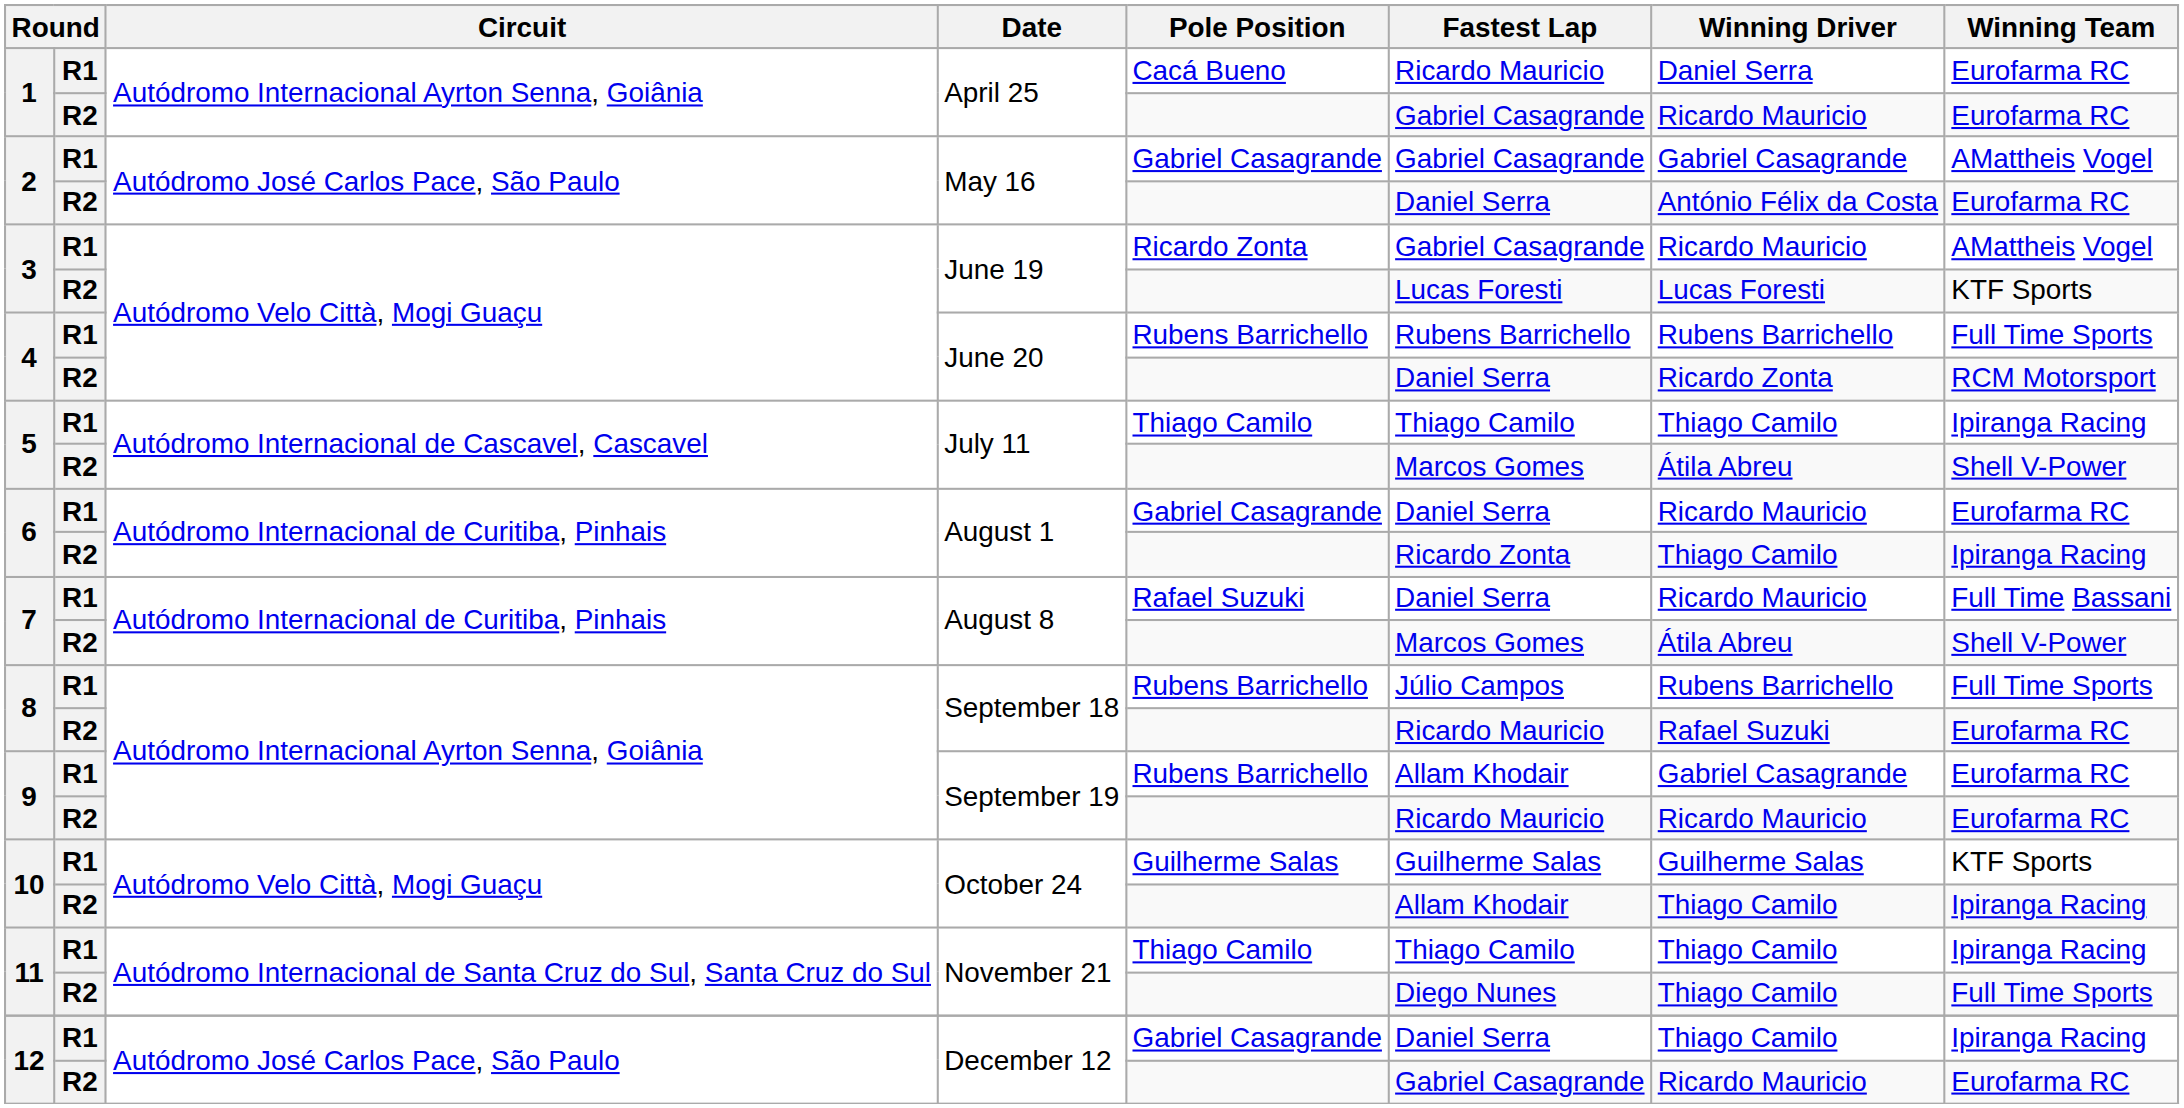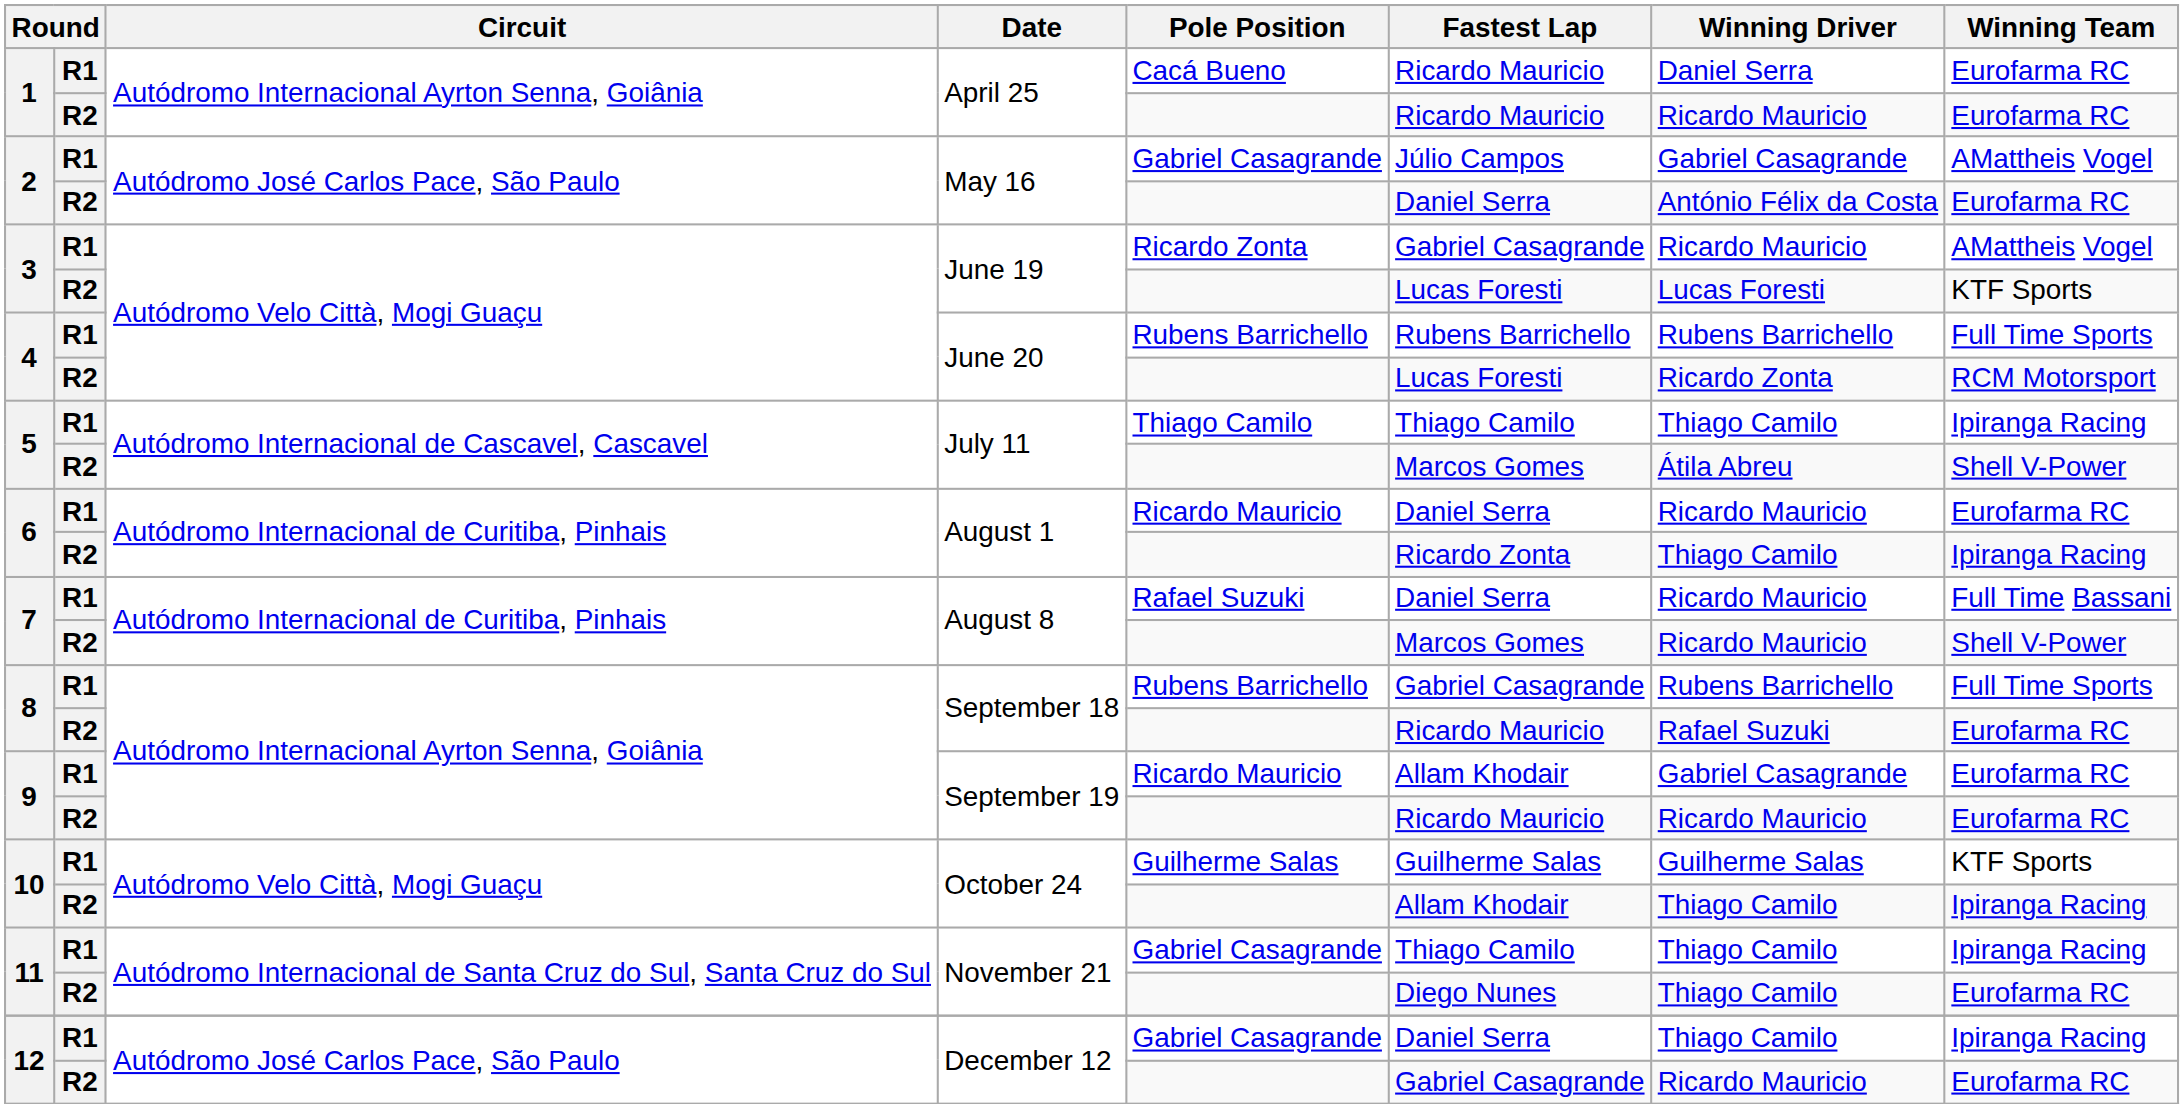1 / R2 | Fastest Lap: Gabriel Casagrande -> Ricardo Mauricio
2 / R1 | Fastest Lap: Gabriel Casagrande -> Júlio Campos
4 / R2 | Fastest Lap: Daniel Serra -> Lucas Foresti
6 / R1 | Pole Position: Gabriel Casagrande -> Ricardo Mauricio
7 / R2 | Winning Driver: Átila Abreu -> Ricardo Mauricio
8 / R1 | Fastest Lap: Júlio Campos -> Gabriel Casagrande
9 / R1 | Pole Position: Rubens Barrichello -> Ricardo Mauricio
11 / R1 | Pole Position: Thiago Camilo -> Gabriel Casagrande
11 / R2 | Winning Team: Full Time Sports -> Eurofarma RC
